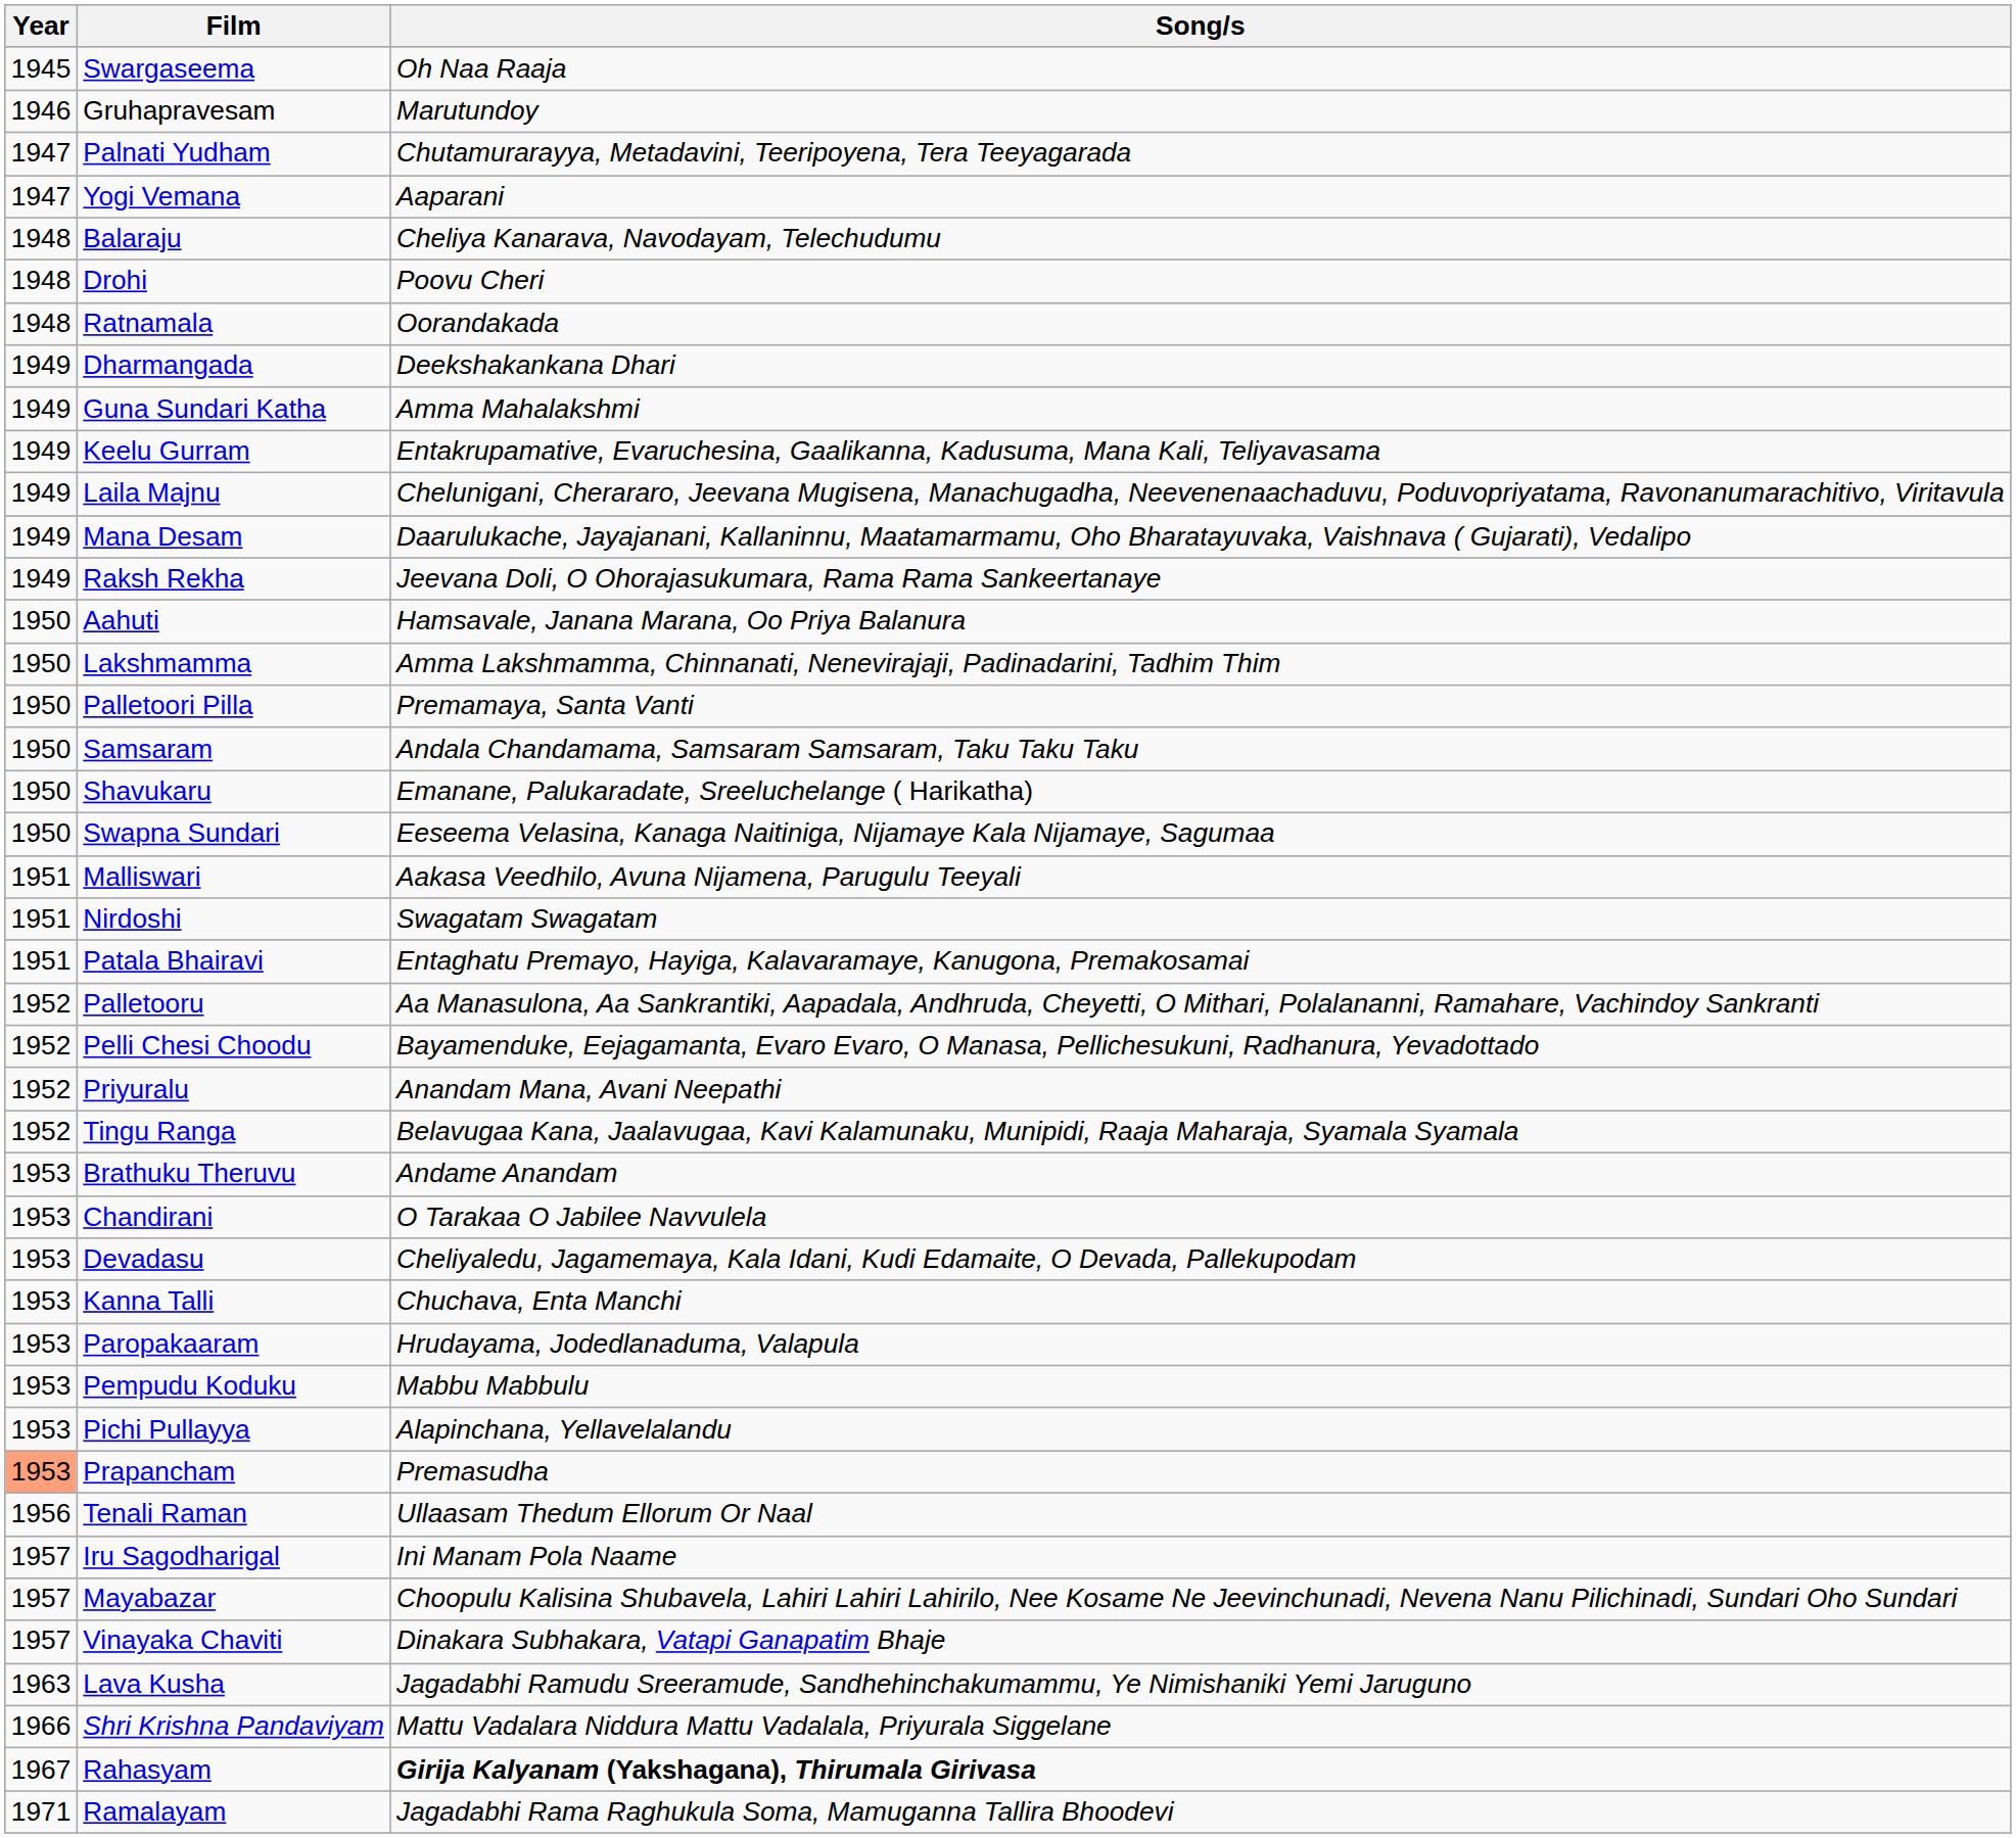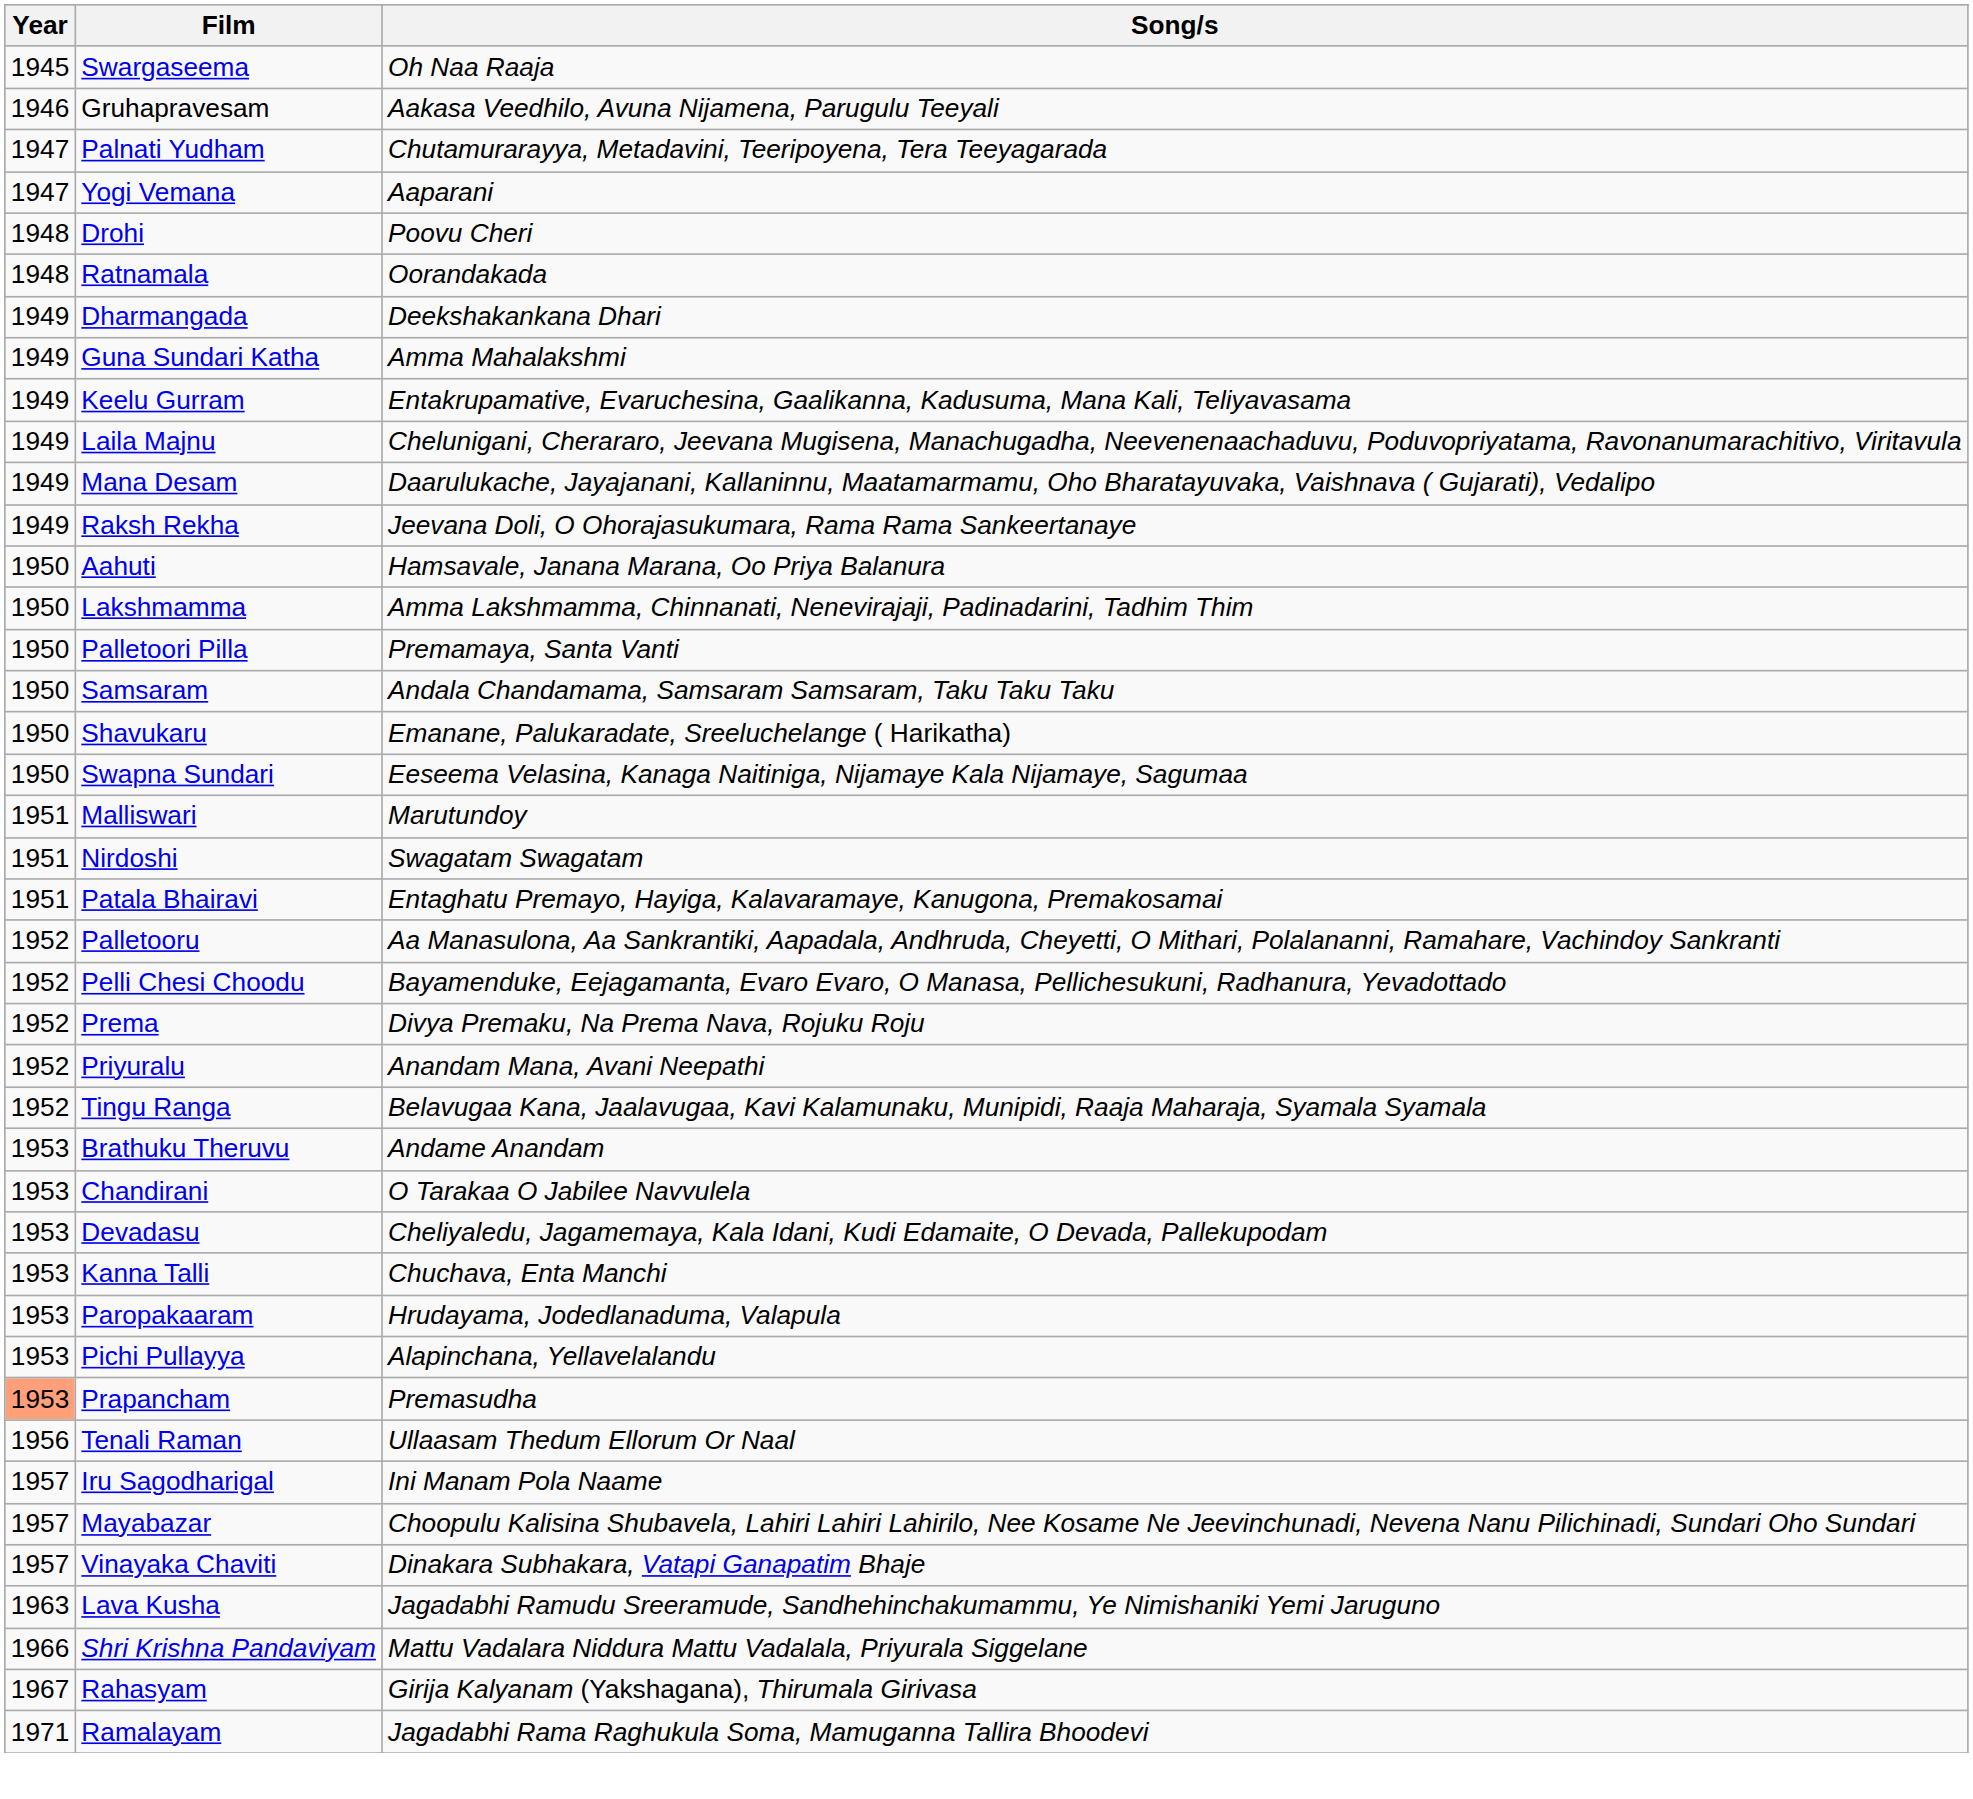Gruhapravesam | Song/s: Marutundoy -> Aakasa Veedhilo, Avuna Nijamena, Parugulu Teeyali
- row: 1948 | Balaraju | Cheliya Kanarava, Navodayam, Telechudumu
Malliswari | Song/s: Aakasa Veedhilo, Avuna Nijamena, Parugulu Teeyali -> Marutundoy
+ row: 1952 | Prema | Divya Premaku, Na Prema Nava, Rojuku Roju
- row: 1953 | Pempudu Koduku | Mabbu Mabbulu
Rahasyam | Song/s: bold -> normal
